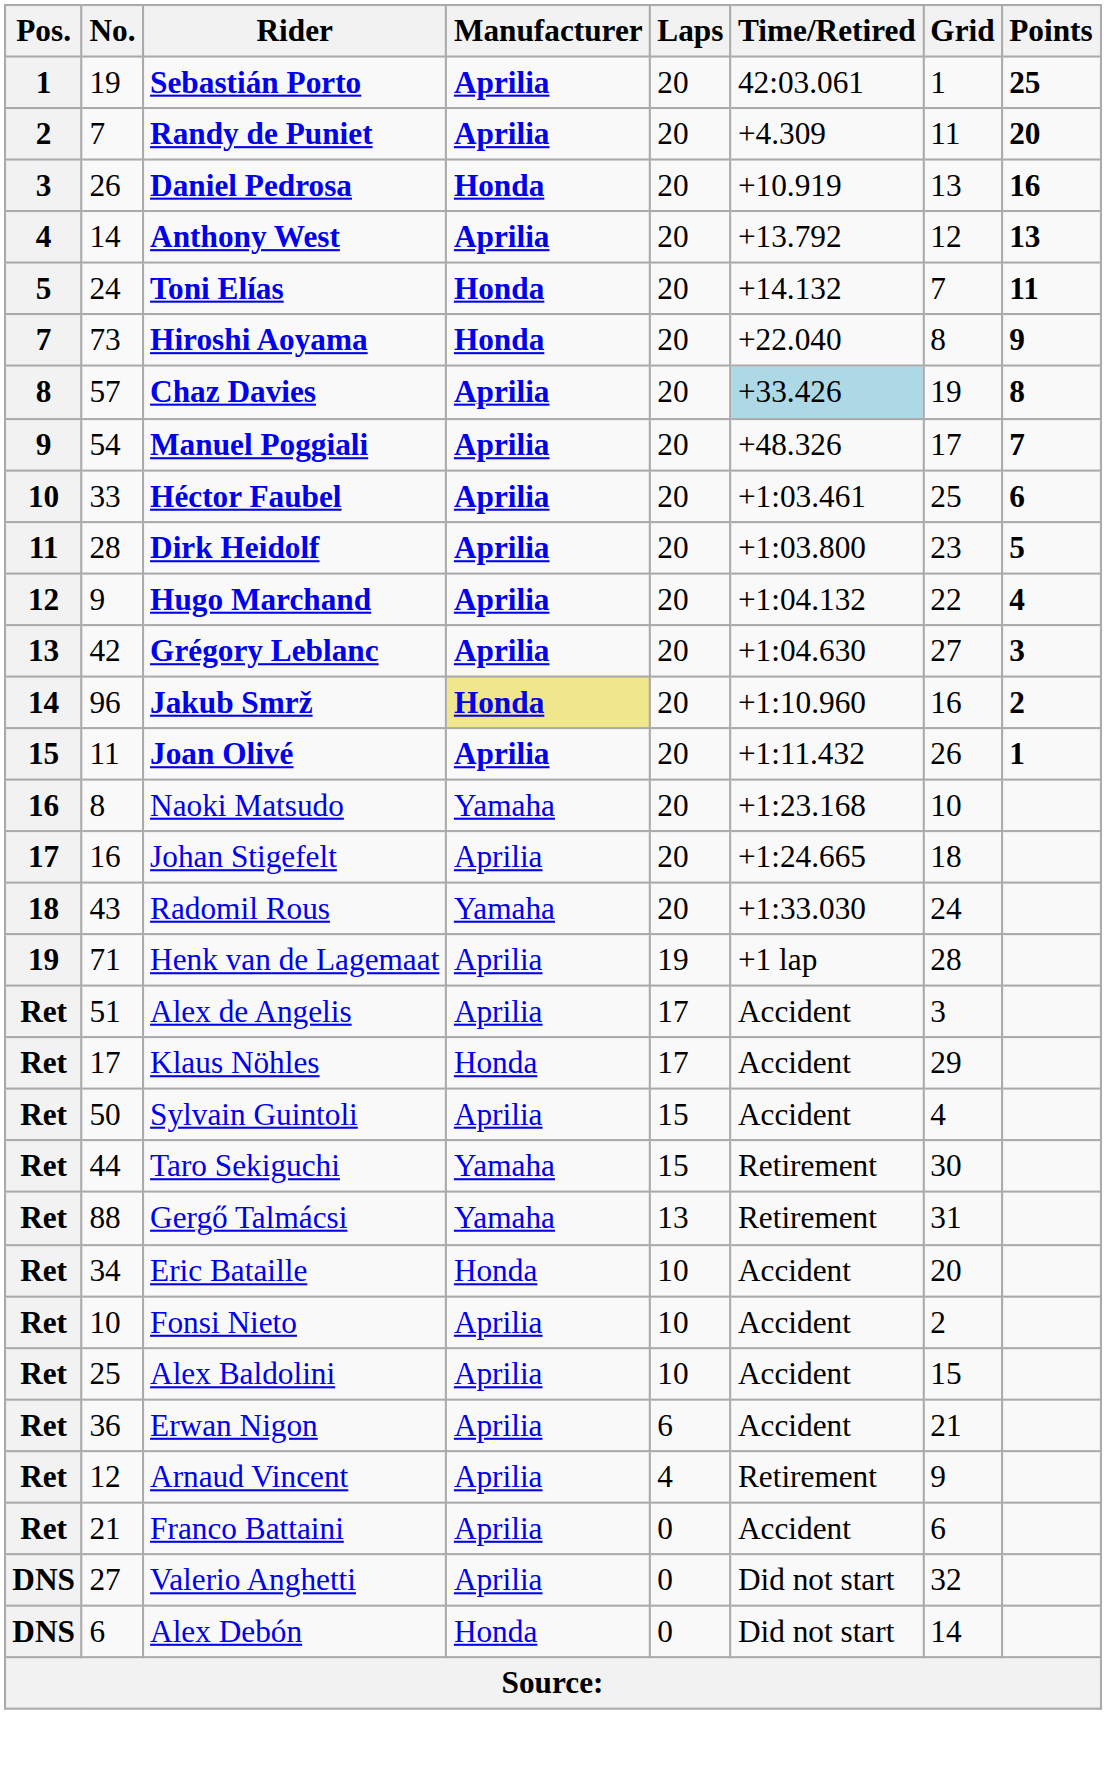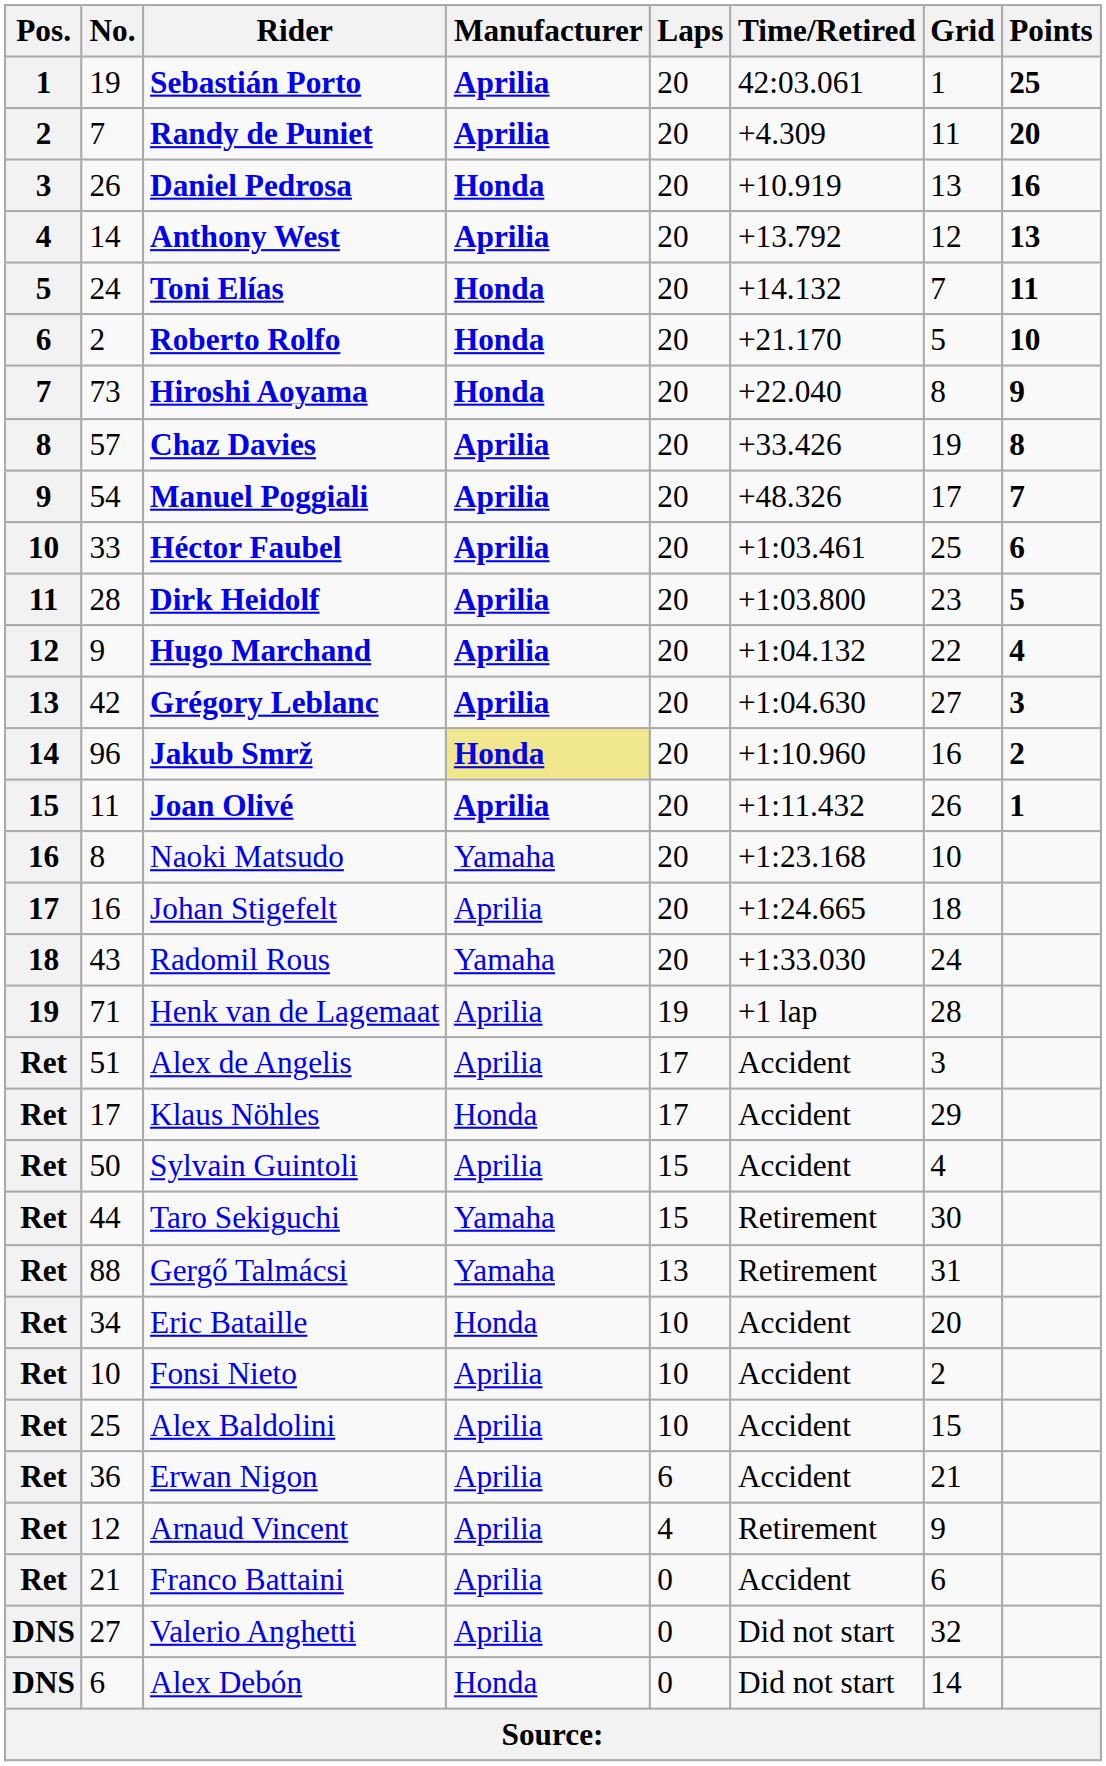+ row: 6 | 2 | Roberto Rolfo | Honda | 20 | +21.170 | 5 | 10
Chaz Davies | Time/Retired: lightblue background -> no background
